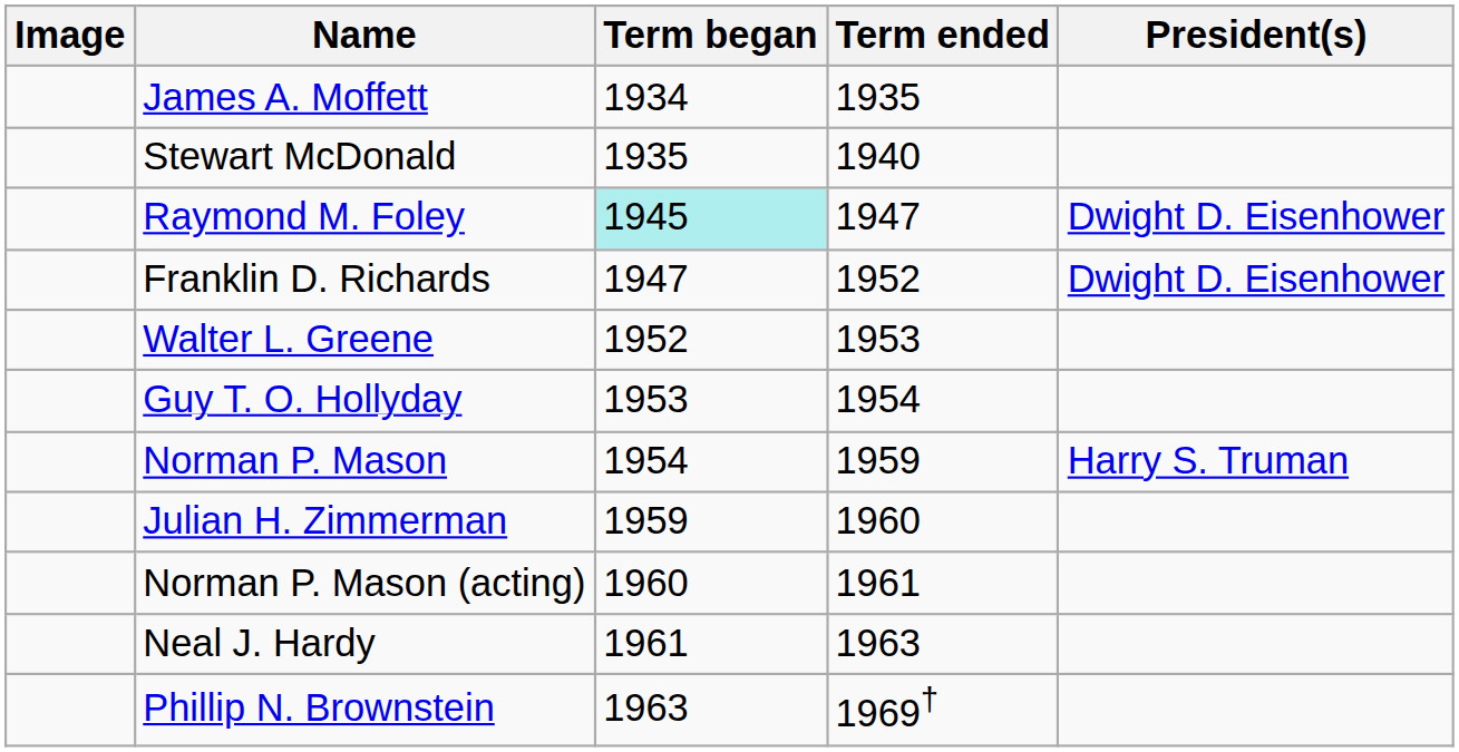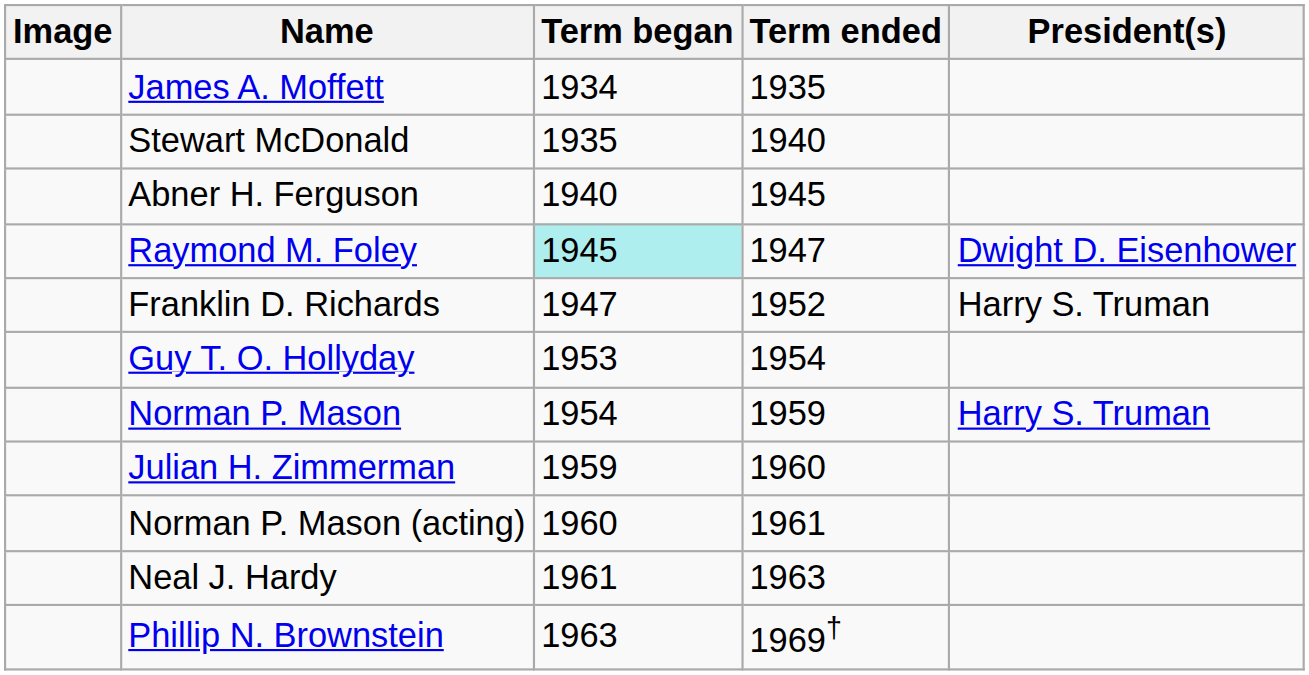+ row: Abner H. Ferguson | 1940 | 1945
Franklin D. Richards | President(s): Dwight D. Eisenhower -> Harry S. Truman
- row: Walter L. Greene | 1952 | 1953
